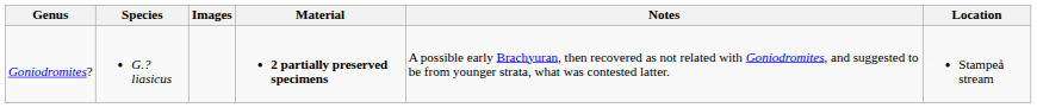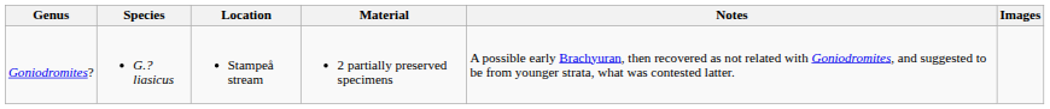columns swapped: Location <-> Images
Goniodromites? | Material: bold -> normal
